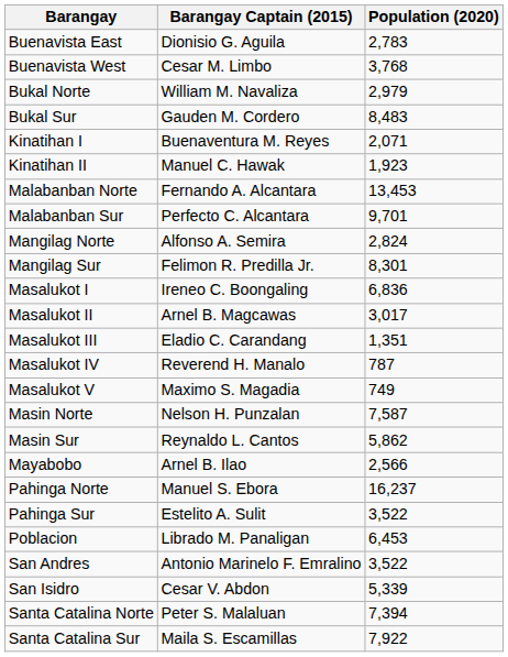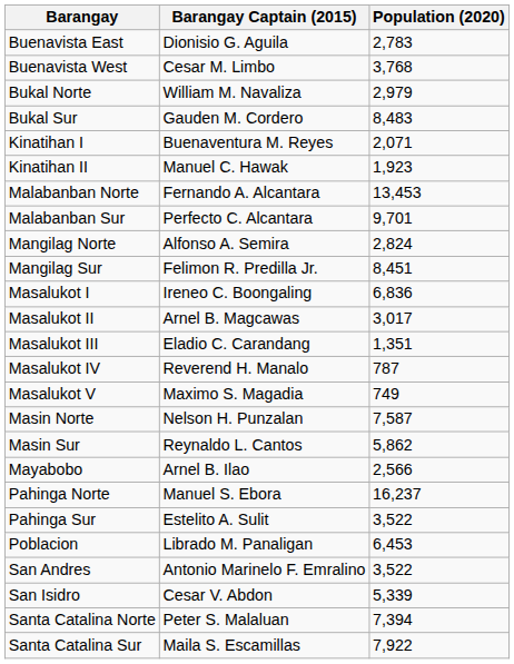Mangilag Sur | Population (2020): 8,301 -> 8,451
